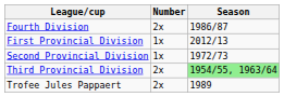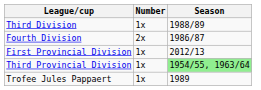+ row: Third Division | 1x | 1988/89
- row: Second Provincial Division | 1x | 1972/73
Third Provincial Division | Number: 2x -> 1x
Trofee Jules Pappaert | Number: 2x -> 1x
